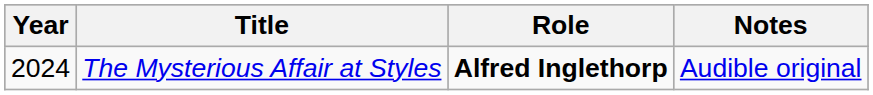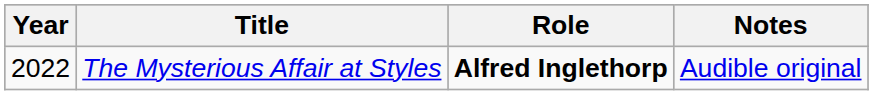The Mysterious Affair at Styles | Year: 2024 -> 2022
